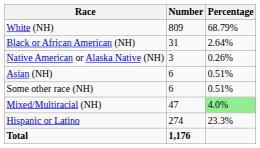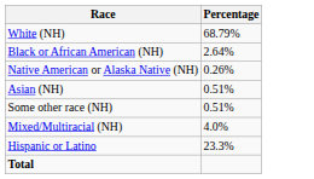- column: Number | 809 | 31 | 3 | 6 | 6 | 47 | 274 | 1,176
Mixed/Multiracial (NH) | Percentage: lightgreen background -> no background
